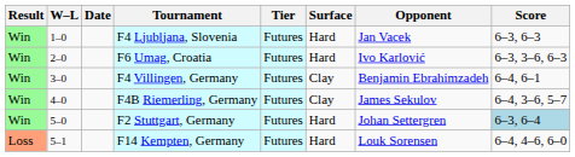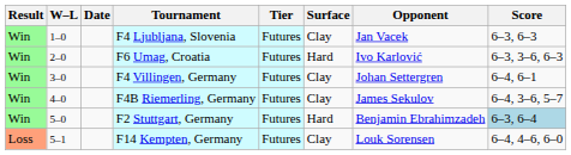F4 Ljubljana, Slovenia | Surface: Hard -> Clay
F4 Villingen, Germany | Opponent: Benjamin Ebrahimzadeh -> Johan Settergren
F2 Stuttgart, Germany | Opponent: Johan Settergren -> Benjamin Ebrahimzadeh
F14 Kempten, Germany | Surface: Hard -> Clay
